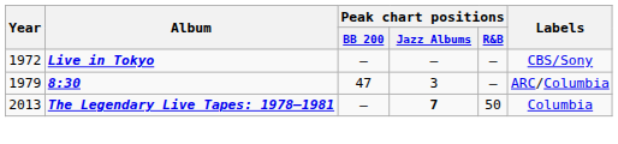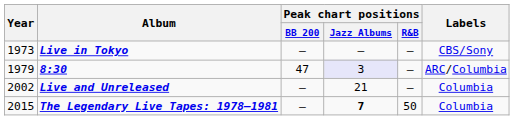Live in Tokyo | Year: 1972 -> 1973
8:30 | Peak chart positions / Jazz Albums: no background -> lavender background
+ row: 2002 | Live and Unreleased | — | 21 | — | Columbia
The Legendary Live Tapes: 1978–1981 | Year: 2013 -> 2015
